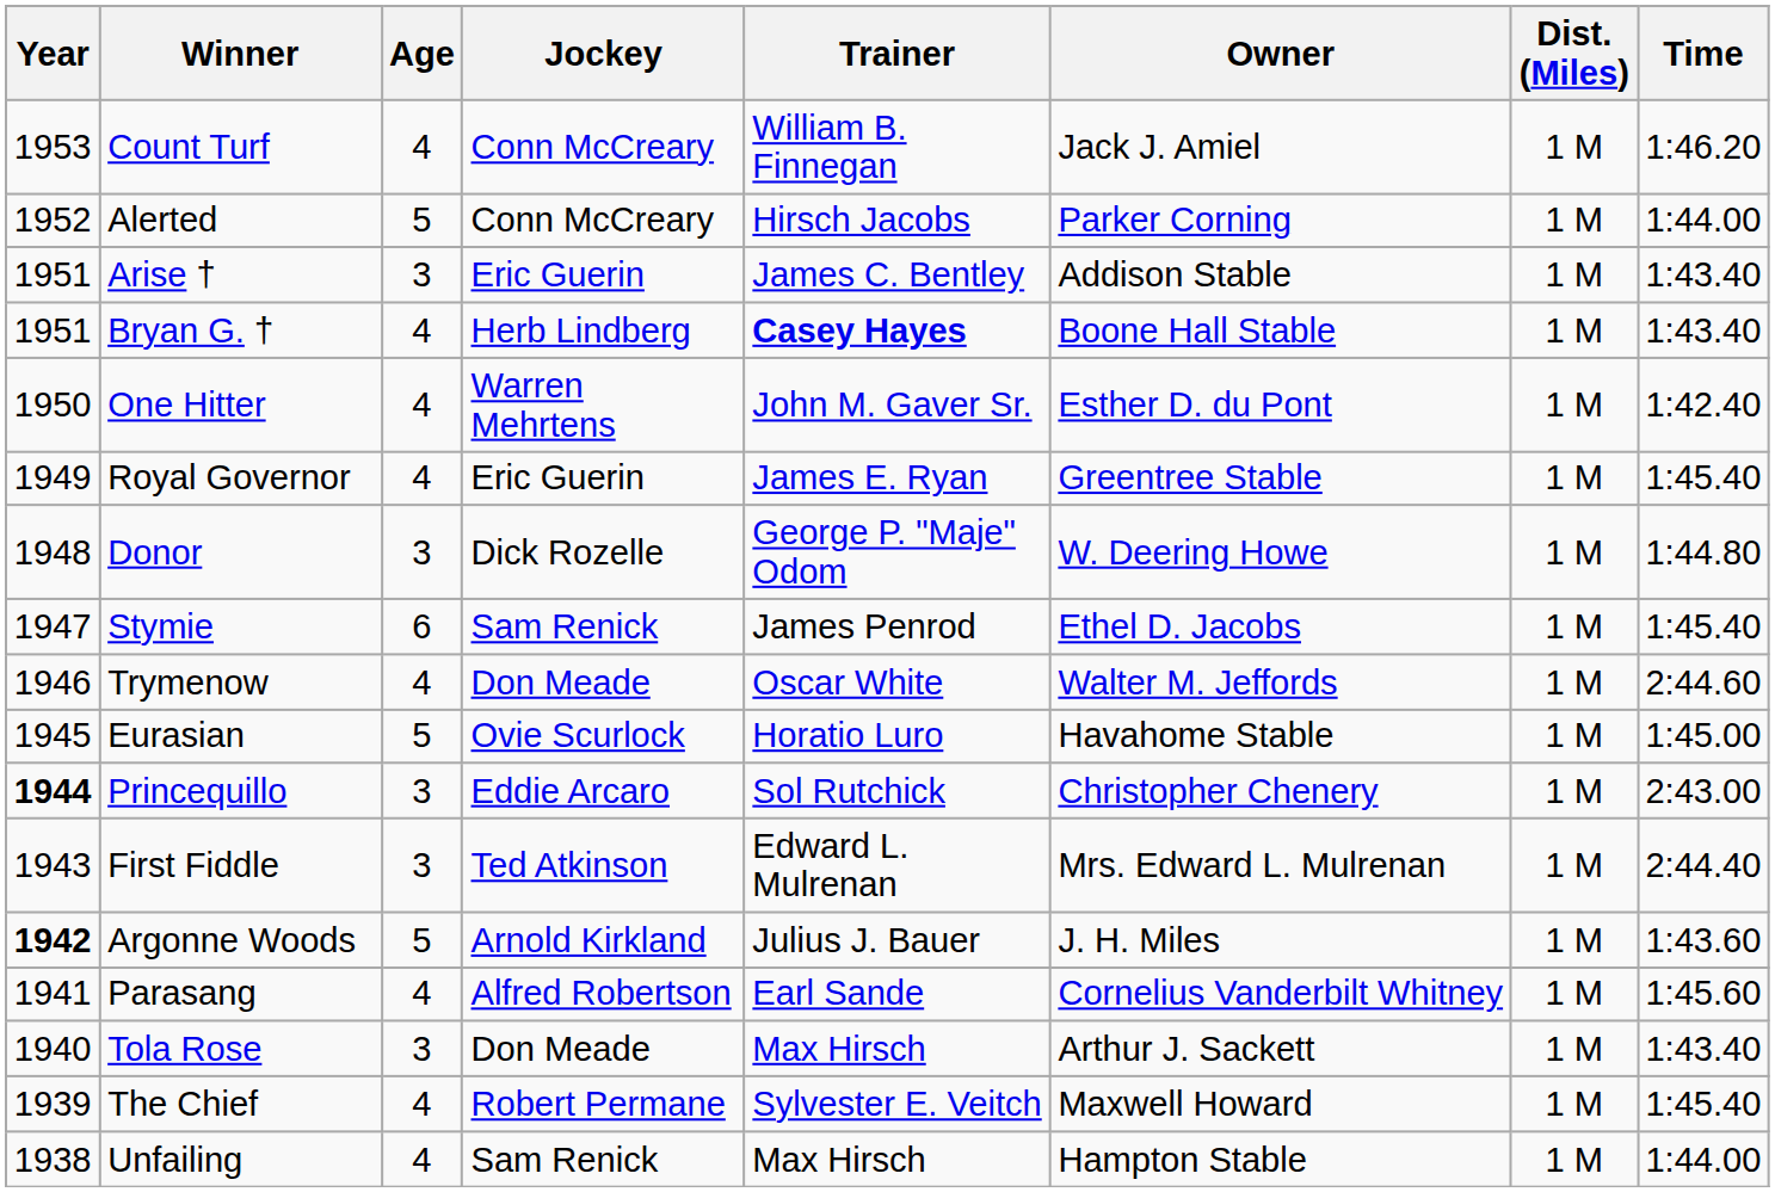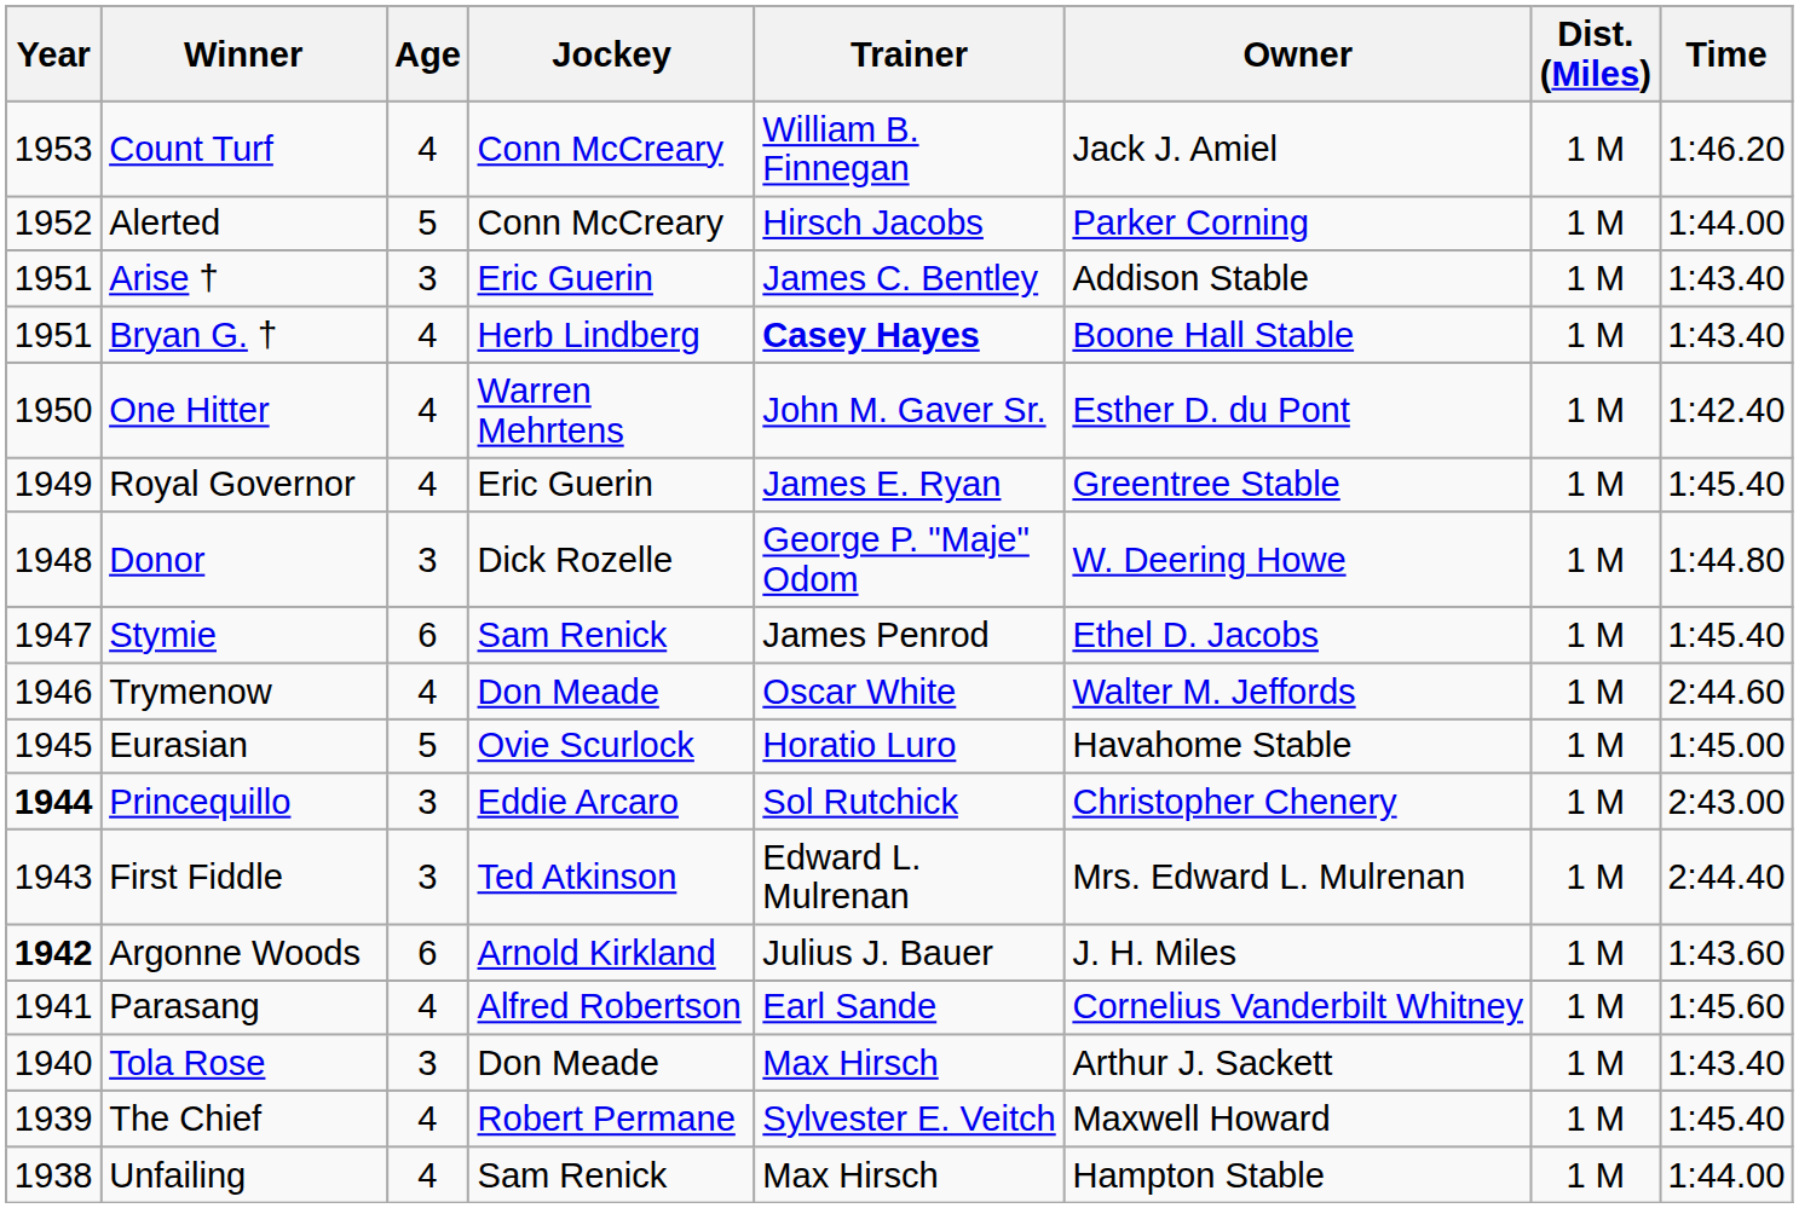Argonne Woods | Age: 5 -> 6
